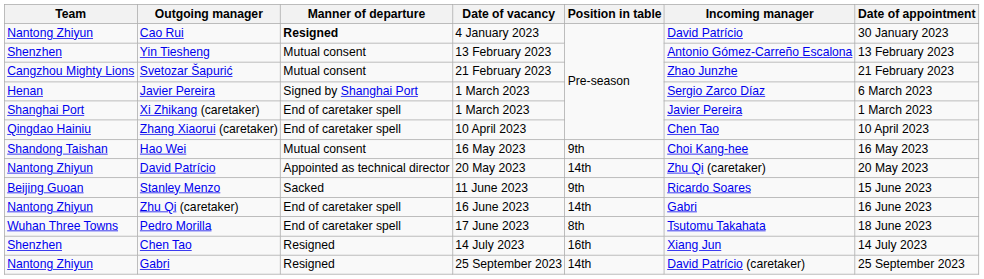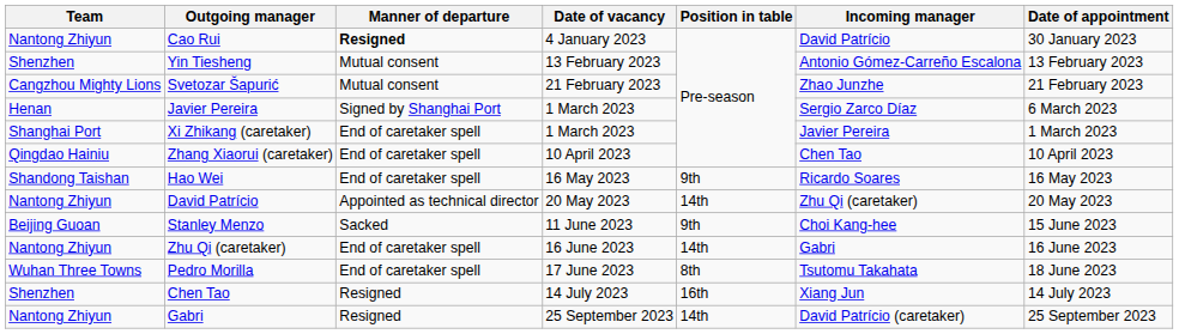Hao Wei | Manner of departure: Mutual consent -> End of caretaker spell
Hao Wei | Incoming manager: Choi Kang-hee -> Ricardo Soares
Stanley Menzo | Incoming manager: Ricardo Soares -> Choi Kang-hee
